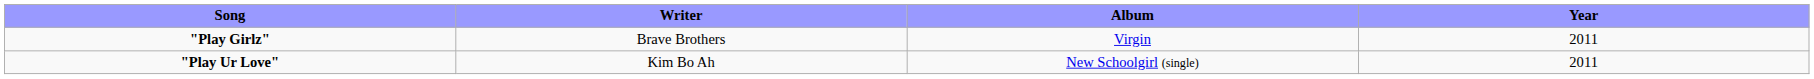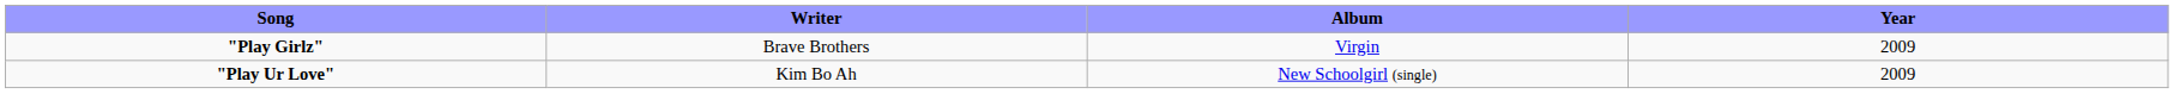"Play Girlz" | Year: 2011 -> 2009
"Play Ur Love" | Year: 2011 -> 2009
